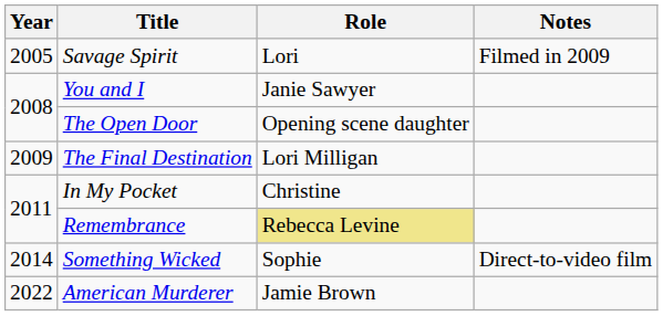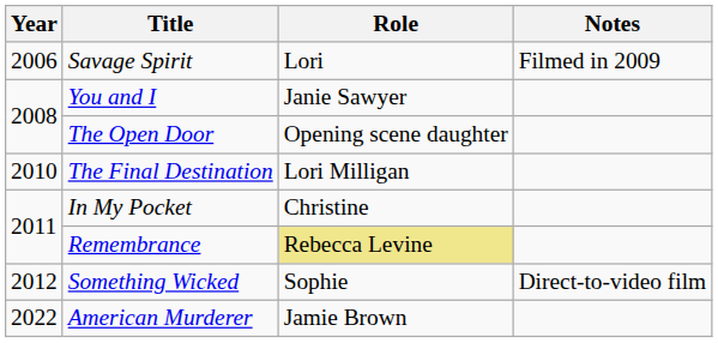Savage Spirit | Year: 2005 -> 2006
The Final Destination | Year: 2009 -> 2010
Something Wicked | Year: 2014 -> 2012
